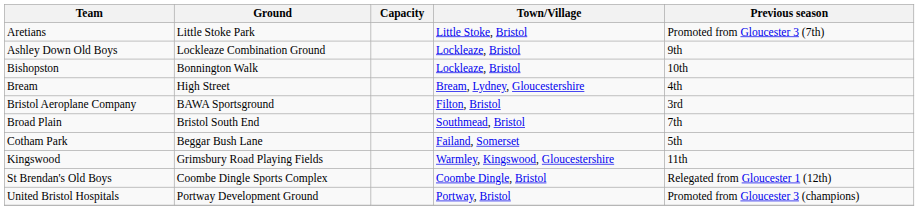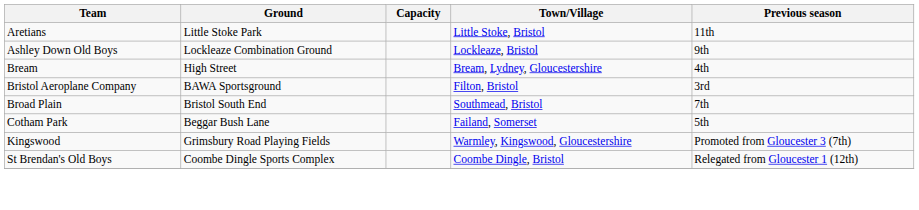Aretians | Previous season: Promoted from Gloucester 3 (7th) -> 11th
- row: Bishopston | Bonnington Walk | Lockleaze, Bristol | 10th
Kingswood | Previous season: 11th -> Promoted from Gloucester 3 (7th)
- row: United Bristol Hospitals | Portway Development Ground | Portway, Bristol | Promoted from Gloucester 3 (champions)
